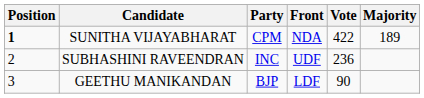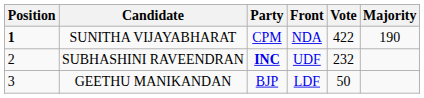SUNITHA VIJAYABHARAT | Majority: 189 -> 190
SUBHASHINI RAVEENDRAN | Party: normal -> bold
SUBHASHINI RAVEENDRAN | Vote: 236 -> 232
GEETHU MANIKANDAN | Vote: 90 -> 50
